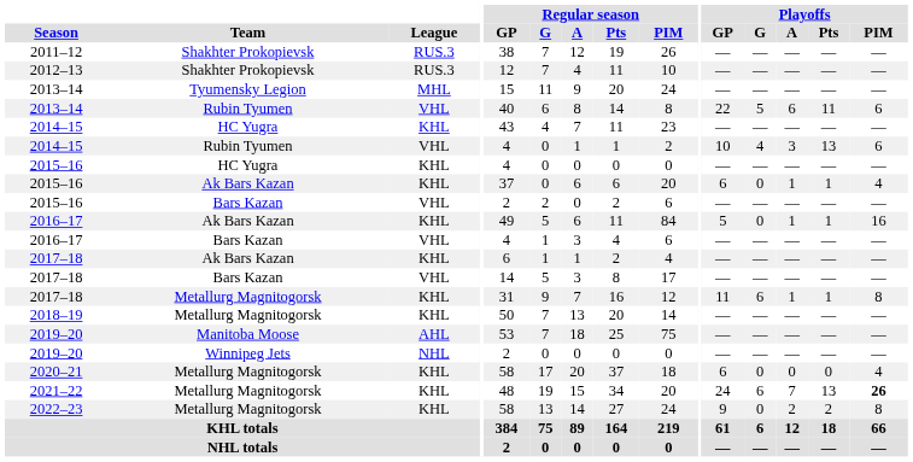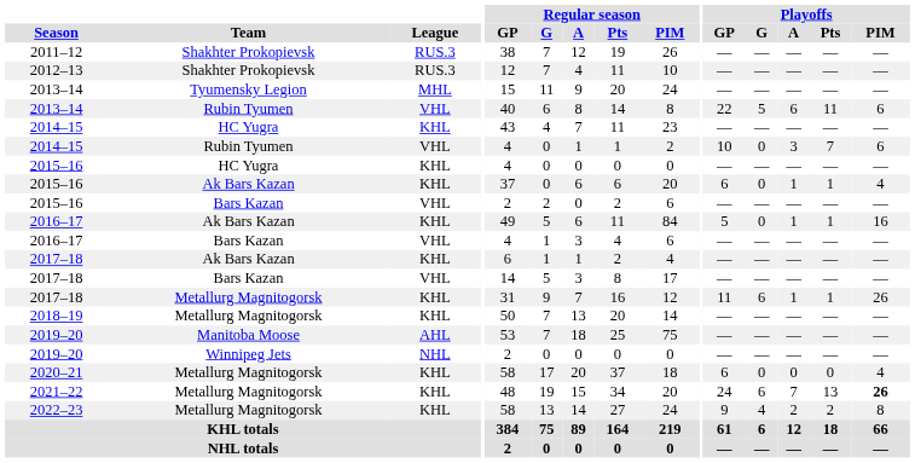2014–15 / Rubin Tyumen | Playoffs / G: 4 -> 0
2014–15 / Rubin Tyumen | Playoffs / Pts: 13 -> 7
2017–18 / Metallurg Magnitogorsk | Playoffs / PIM: 8 -> 26
2022–23 | Playoffs / G: 0 -> 4
